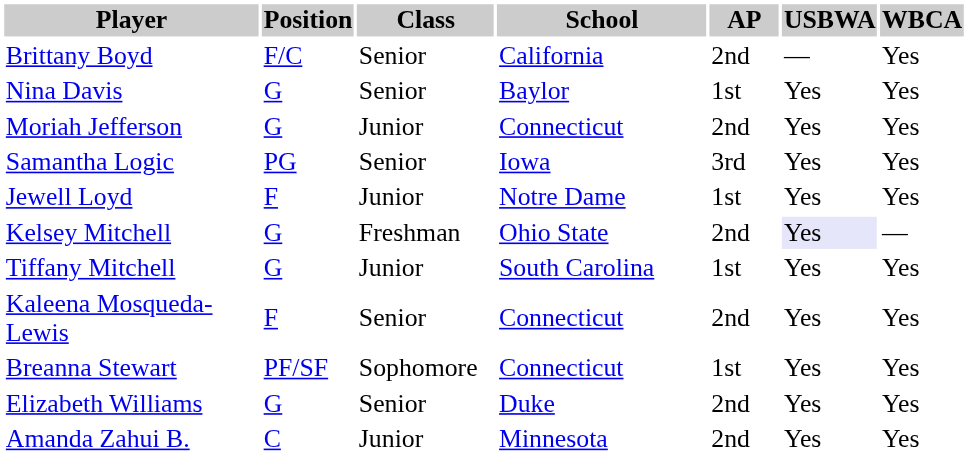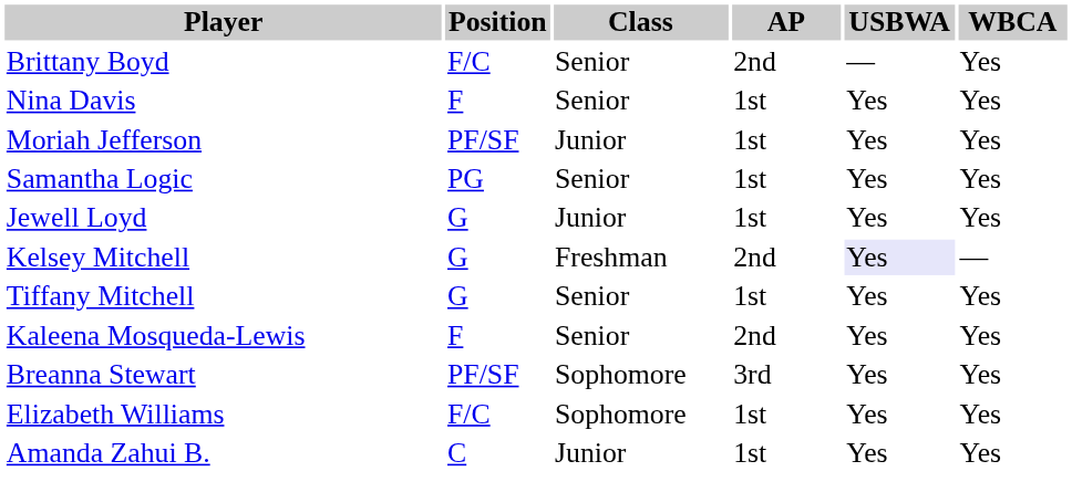- column: School | California | Baylor | Connecticut | Iowa | Notre Dame | Ohio State | South Carolina | Connecticut | Connecticut | Duke | Minnesota
Nina Davis | Position: G -> F
Moriah Jefferson | Position: G -> PF/SF
Moriah Jefferson | AP: 2nd -> 1st
Samantha Logic | AP: 3rd -> 1st
Jewell Loyd | Position: F -> G
Tiffany Mitchell | Class: Junior -> Senior
Breanna Stewart | AP: 1st -> 3rd
Elizabeth Williams | Position: G -> F/C
Elizabeth Williams | Class: Senior -> Sophomore
Elizabeth Williams | AP: 2nd -> 1st
Amanda Zahui B. | AP: 2nd -> 1st
